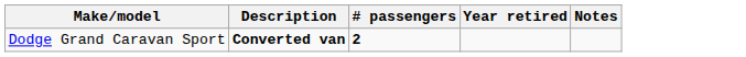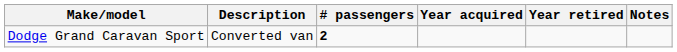+ column: Year acquired
Dodge Grand Caravan Sport | Description: bold -> normal
